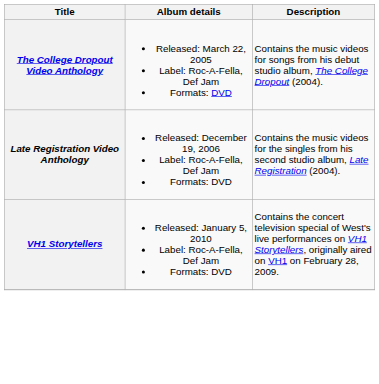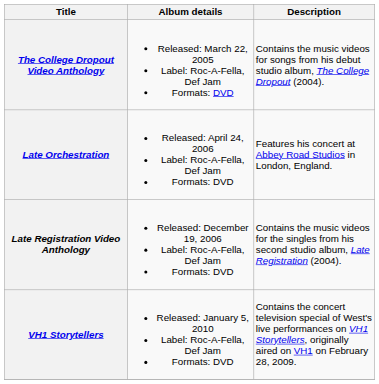+ row: Late Orchestration | Released: April 24, 2006 Label: Roc-A-Fella, Def Jam Formats: DVD | Features his concert at Abbey Road Studios in London, England.
